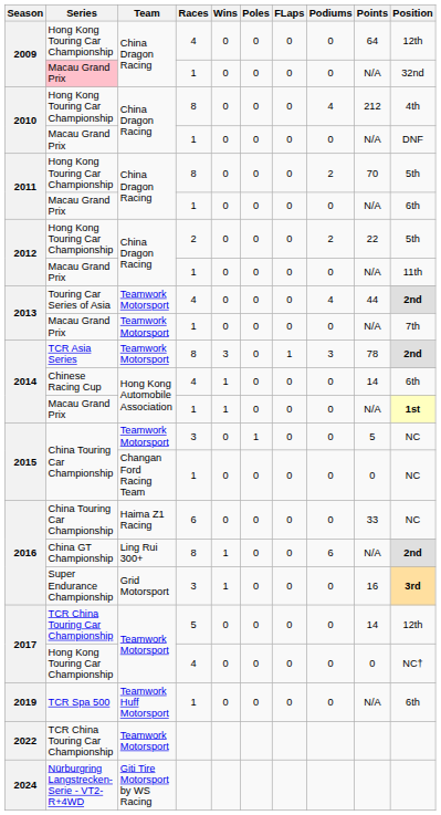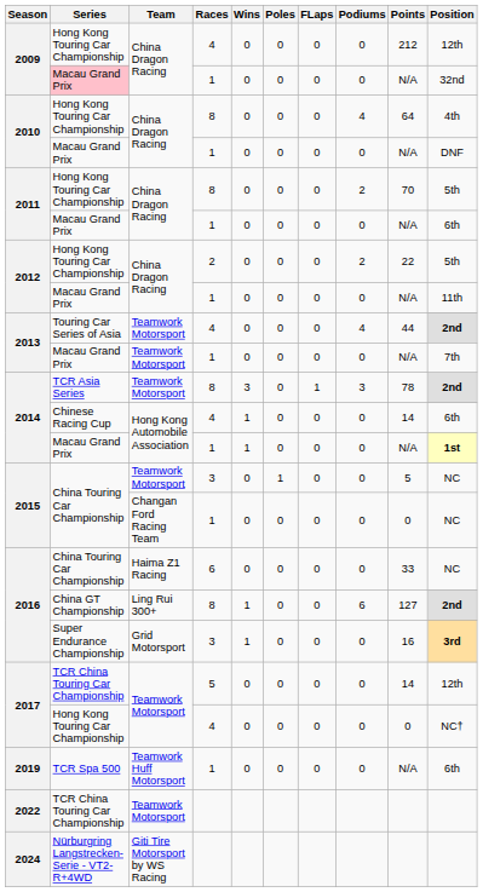2009 / 4 | Points: 64 -> 212
2010 / 8 | Points: 212 -> 64
2016 / 8 | Points: N/A -> 127
